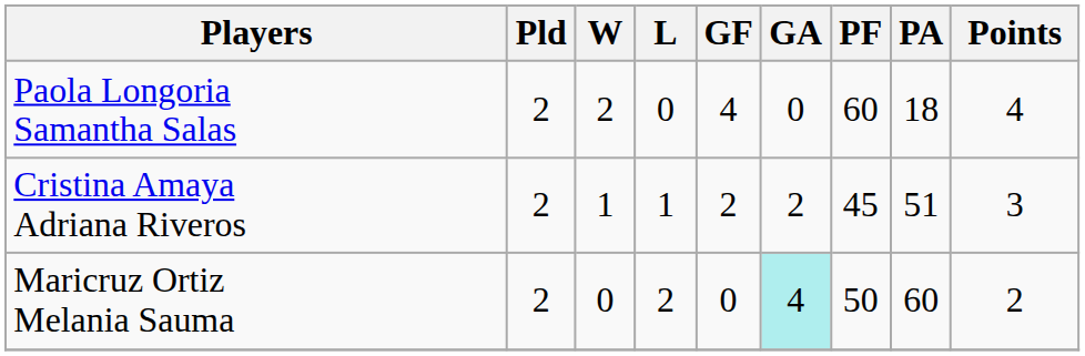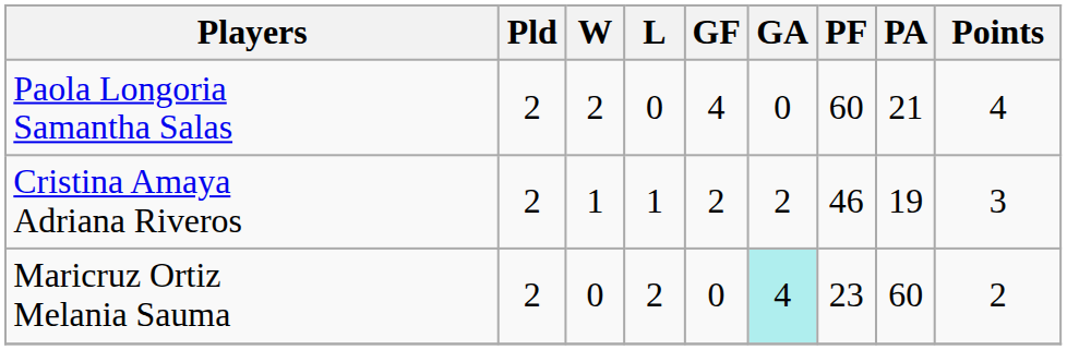Paola Longoria Samantha Salas | PA: 18 -> 21
Cristina Amaya Adriana Riveros | PF: 45 -> 46
Cristina Amaya Adriana Riveros | PA: 51 -> 19
Maricruz Ortiz Melania Sauma | PF: 50 -> 23
